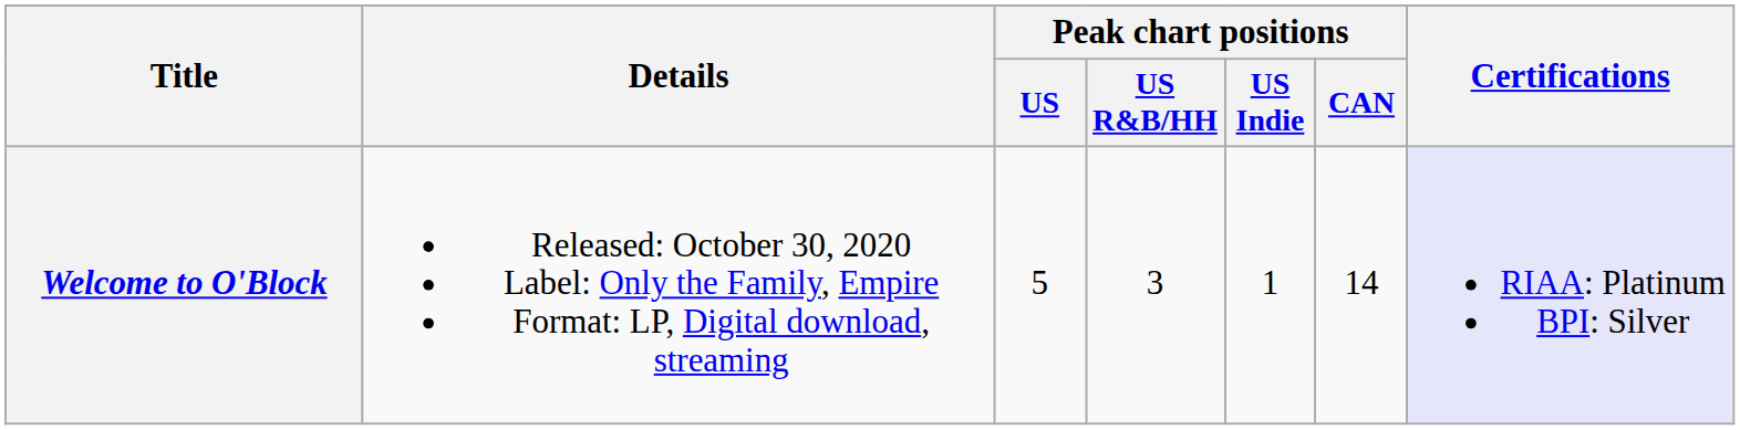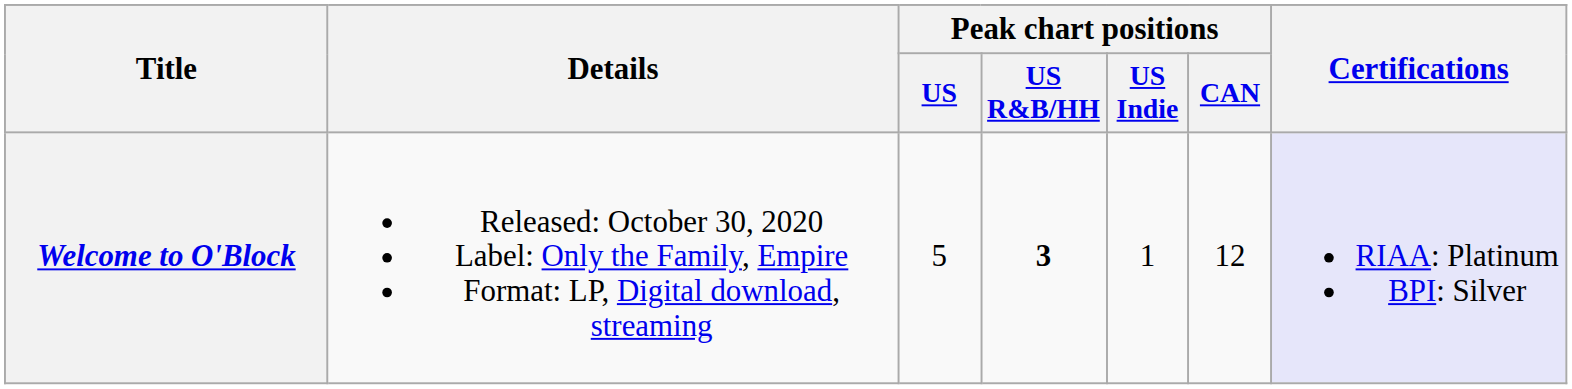Welcome to O'Block | Peak chart positions / US R&B/HH: normal -> bold
Welcome to O'Block | Peak chart positions / CAN: 14 -> 12
